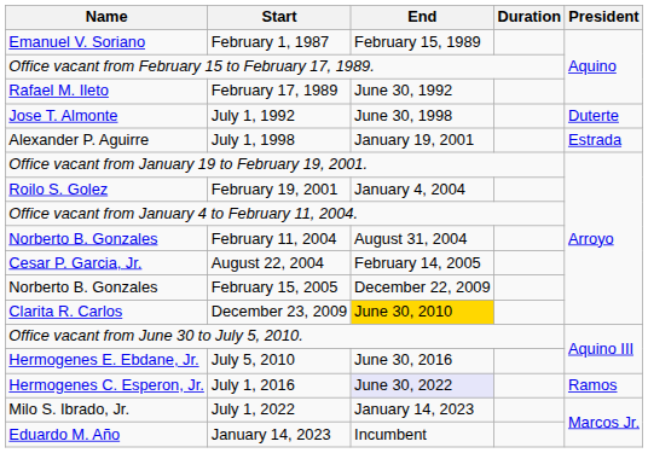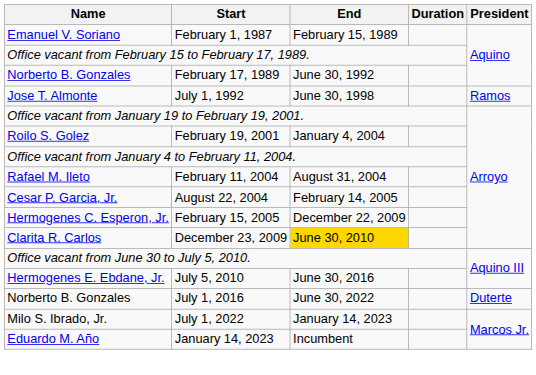February 17, 1989 | Name: Rafael M. Ileto -> Norberto B. Gonzales
July 1, 1992 | President: Duterte -> Ramos
- row: Alexander P. Aguirre | July 1, 1998 | January 19, 2001 | Estrada
February 11, 2004 | Name: Norberto B. Gonzales -> Rafael M. Ileto
February 15, 2005 | Name: Norberto B. Gonzales -> Hermogenes C. Esperon, Jr.
July 1, 2016 | Name: Hermogenes C. Esperon, Jr. -> Norberto B. Gonzales
July 1, 2016 | End: lavender background -> no background
July 1, 2016 | President: Ramos -> Duterte
